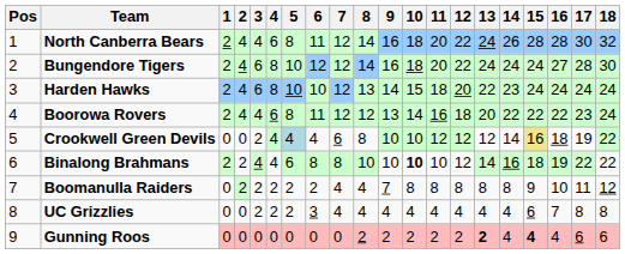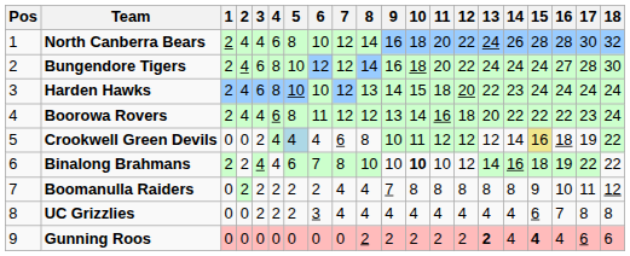North Canberra Bears | 6: 11 -> 10
Crookwell Green Devils | 10: 10 -> 11
Binalong Brahmans | 6: 8 -> 7
